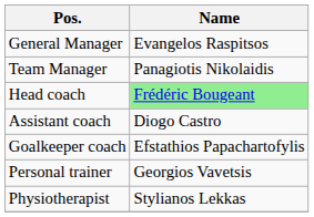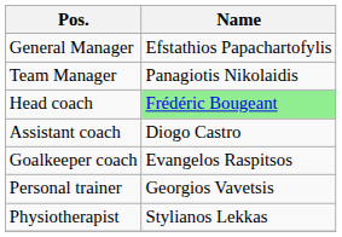General Manager | Name: Evangelos Raspitsos -> Efstathios Papachartofylis
Goalkeeper coach | Name: Efstathios Papachartofylis -> Evangelos Raspitsos
